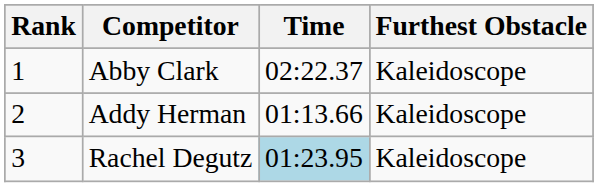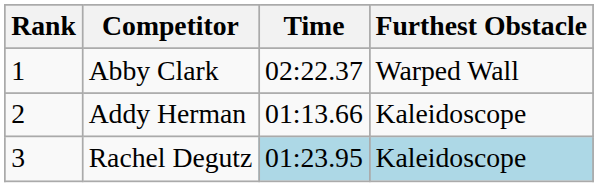Abby Clark | Furthest Obstacle: Kaleidoscope -> Warped Wall
Rachel Degutz | Furthest Obstacle: no background -> lightblue background
